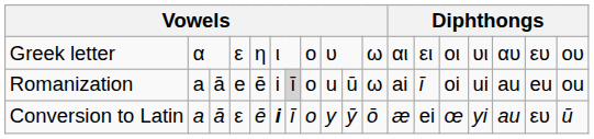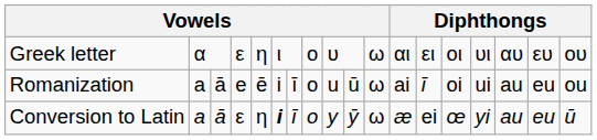Romanization | column 7: lightgrey background -> no background
Conversion to Latin | column 5: ē -> η
Conversion to Latin | column 11: ō -> ω
Conversion to Latin | column 17: ευ -> eu
